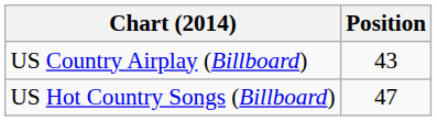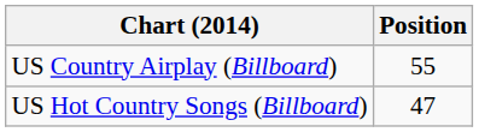US Country Airplay (Billboard) | Position: 43 -> 55
